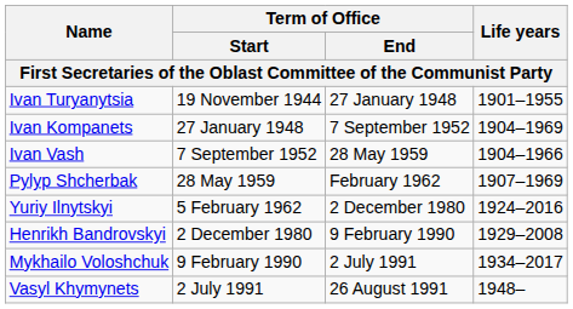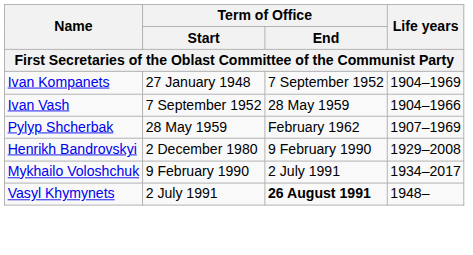- row: Ivan Turyanytsia | 19 November 1944 | 27 January 1948 | 1901–1955
- row: Yuriy Ilnytskyi | 5 February 1962 | 2 December 1980 | 1924–2016
Vasyl Khymynets | Term of Office / End: normal -> bold
